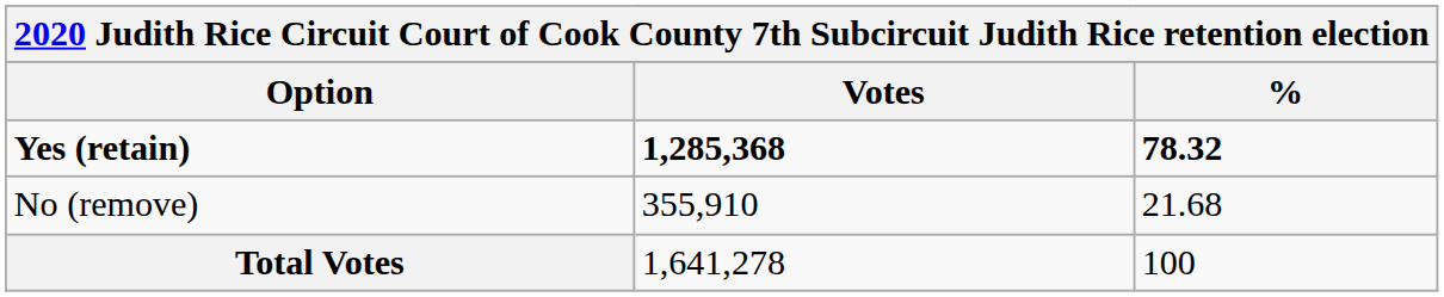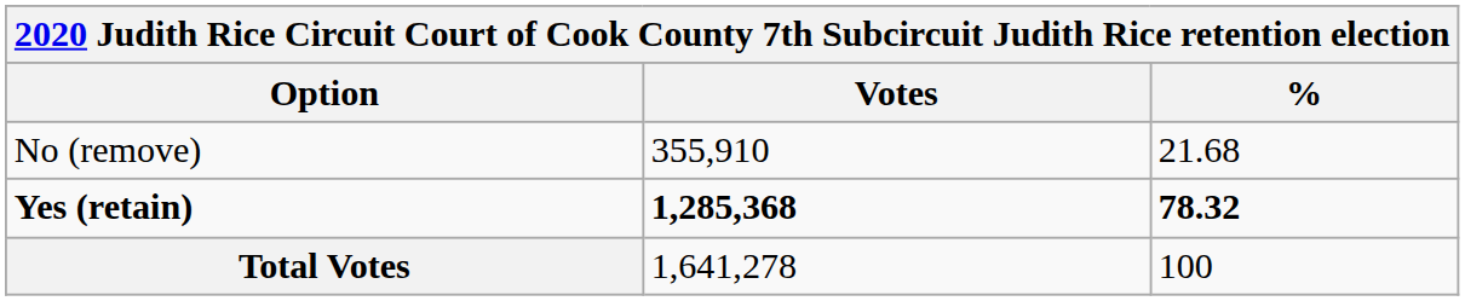rows swapped: Yes (retain) <-> No (remove)
